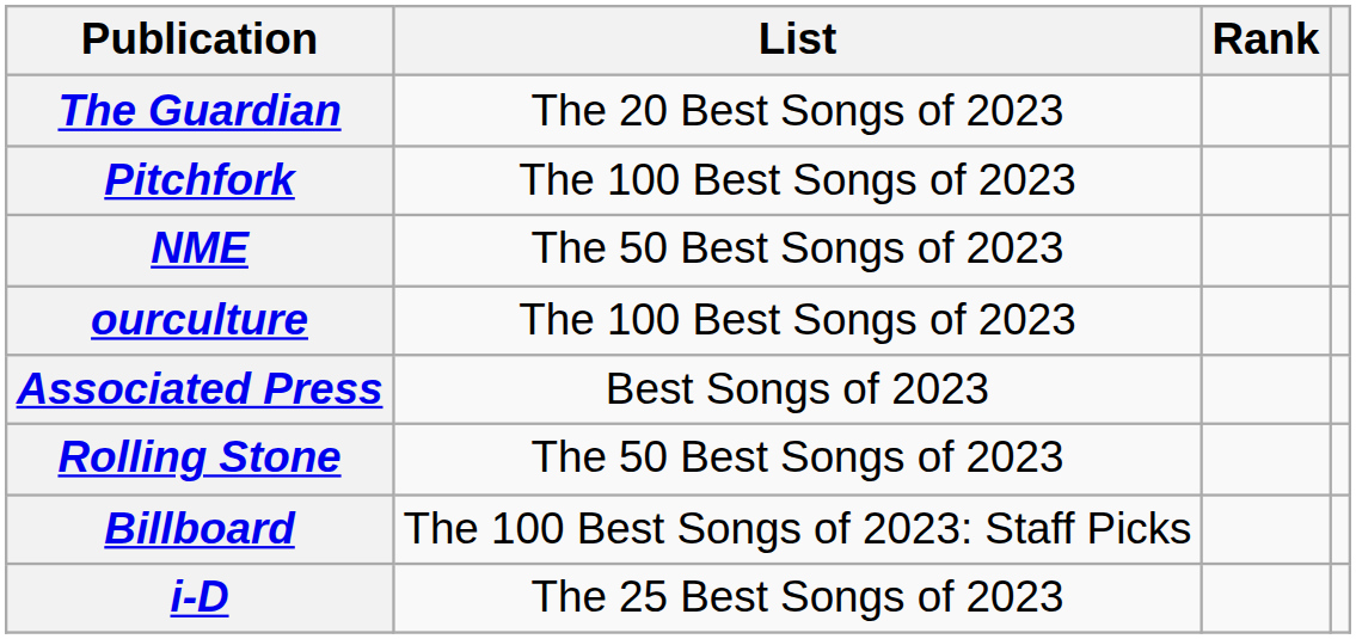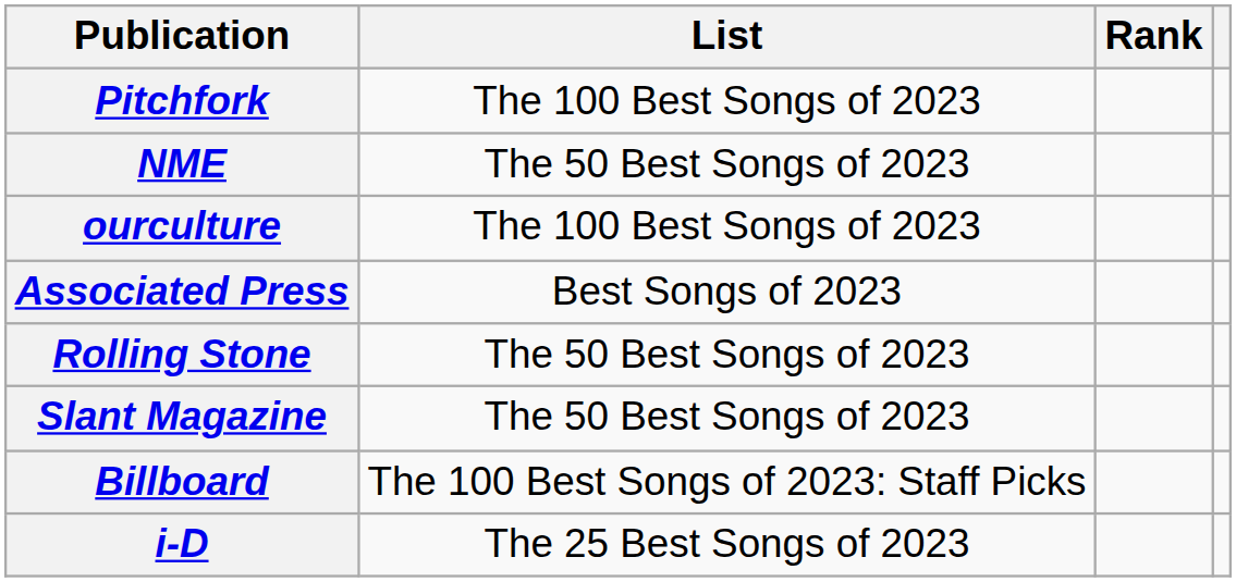- row: The Guardian | The 20 Best Songs of 2023
+ row: Slant Magazine | The 50 Best Songs of 2023
